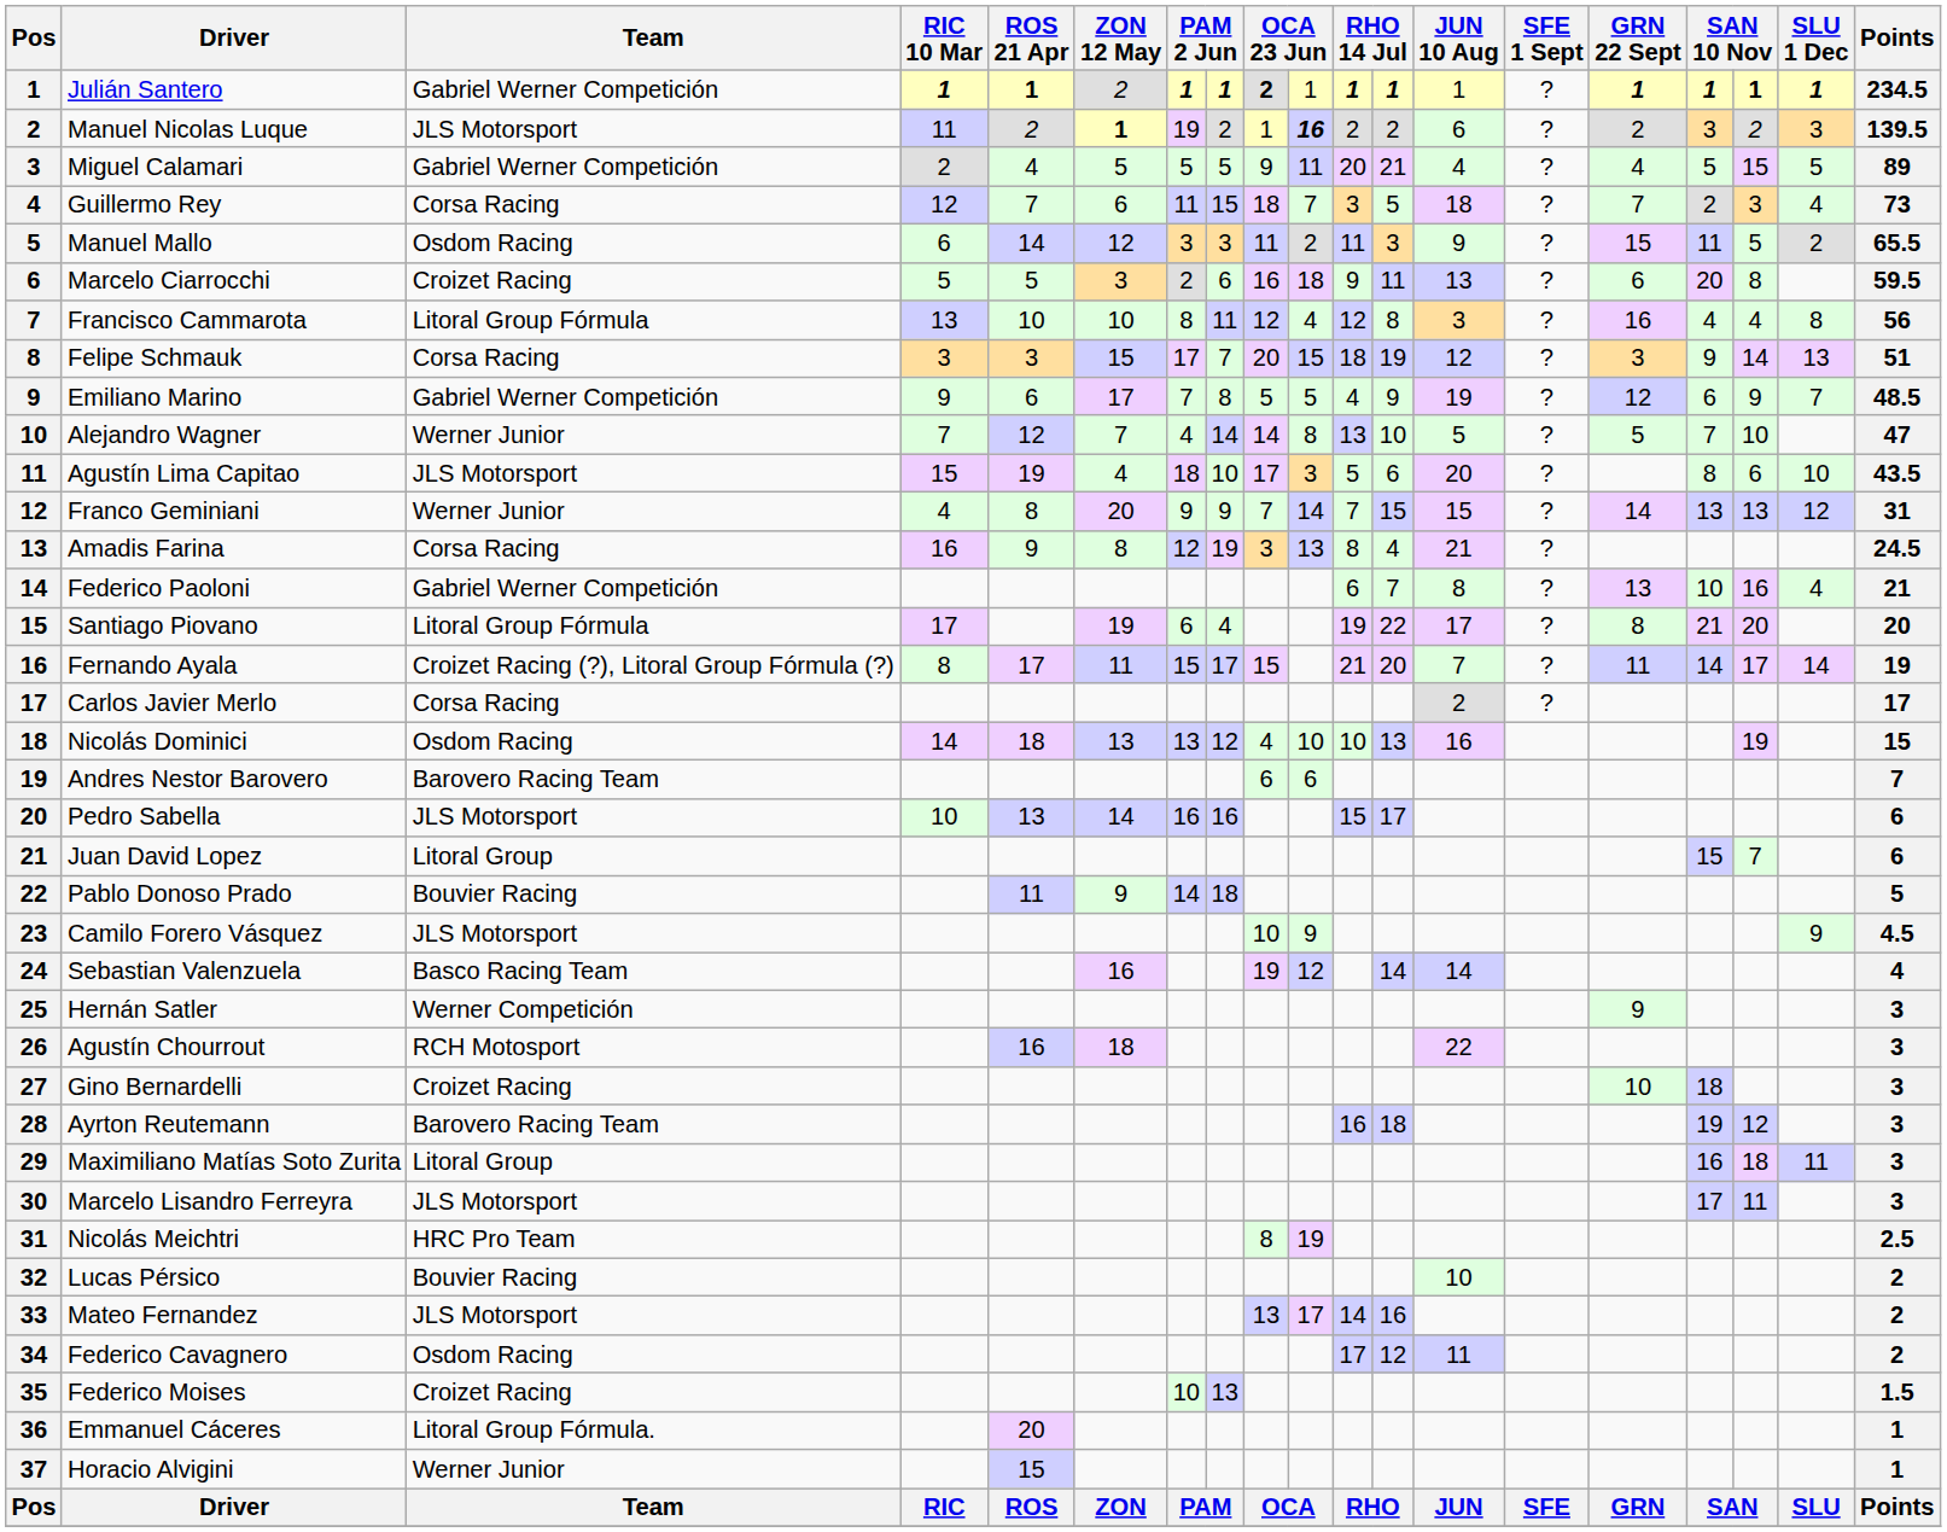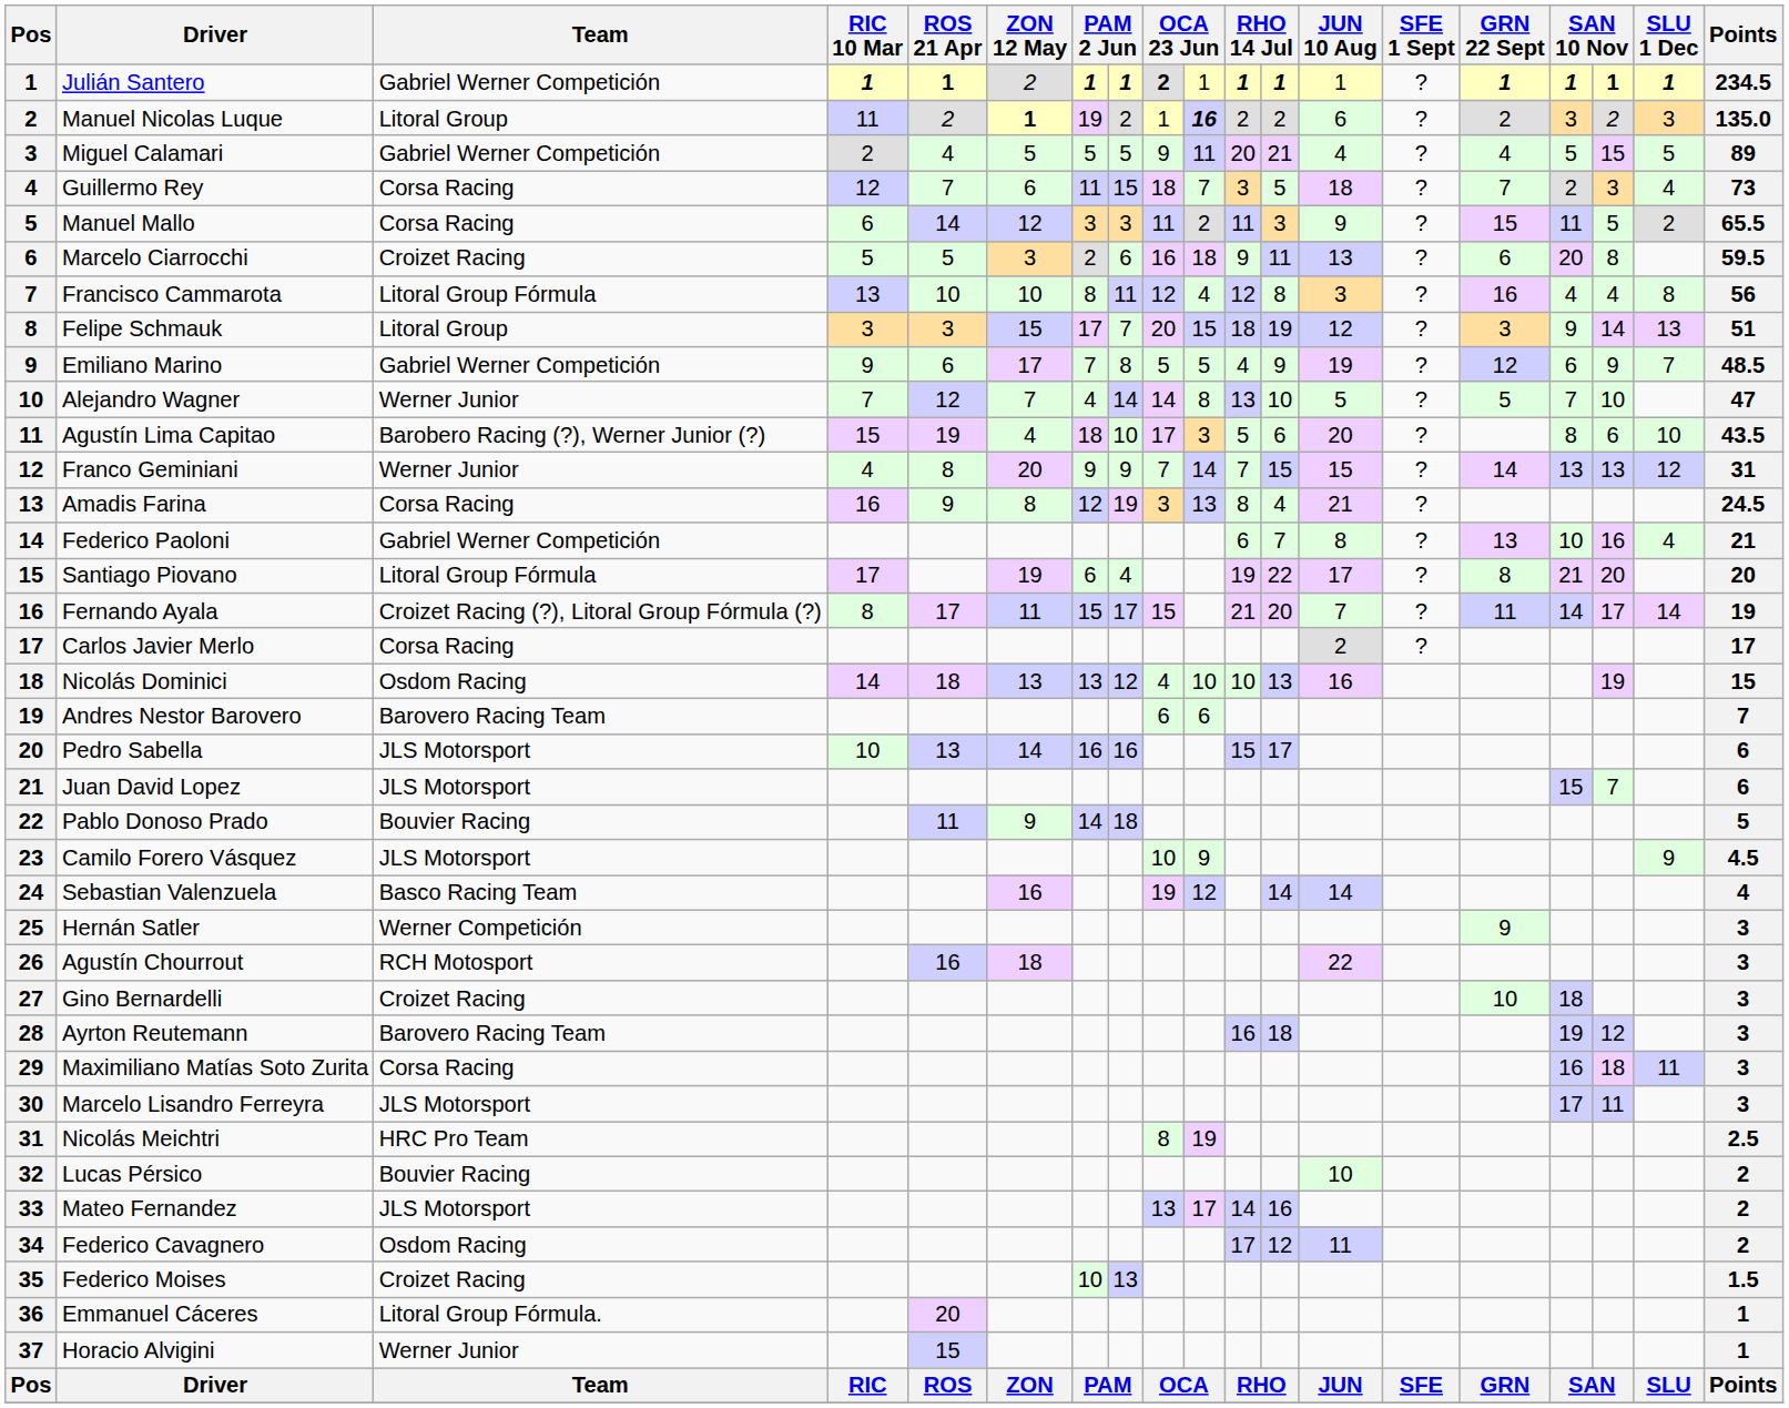Manuel Nicolas Luque | Team: JLS Motorsport -> Litoral Group
Manuel Nicolas Luque | Points: 139.5 -> 135.0
Manuel Mallo | Team: Osdom Racing -> Corsa Racing
Felipe Schmauk | Team: Corsa Racing -> Litoral Group
Agustín Lima Capitao | Team: JLS Motorsport -> Barobero Racing (?), Werner Junior (?)
Juan David Lopez | Team: Litoral Group -> JLS Motorsport
Maximiliano Matías Soto Zurita | Team: Litoral Group -> Corsa Racing
